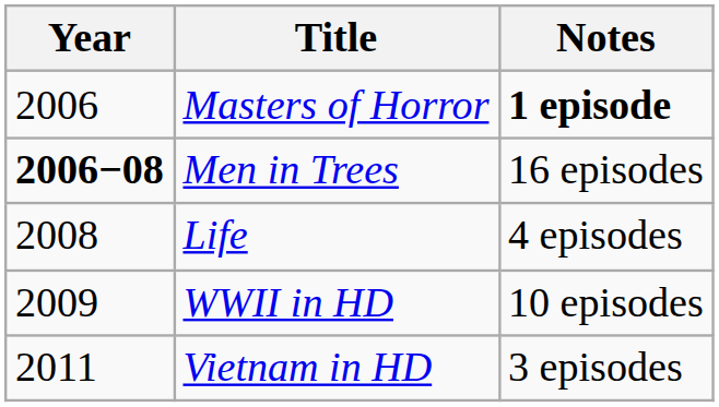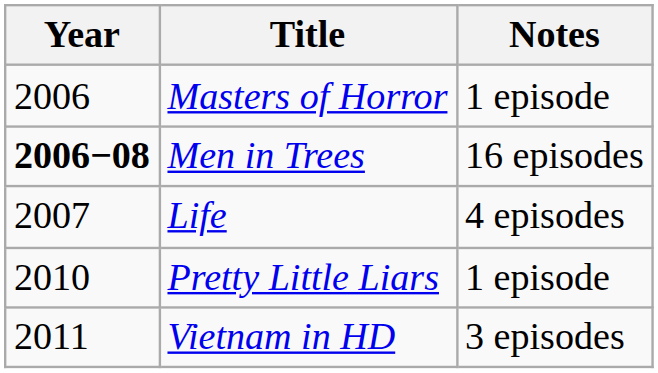Masters of Horror | Notes: bold -> normal
Life | Year: 2008 -> 2007
- row: 2009 | WWII in HD | 10 episodes
+ row: 2010 | Pretty Little Liars | 1 episode
